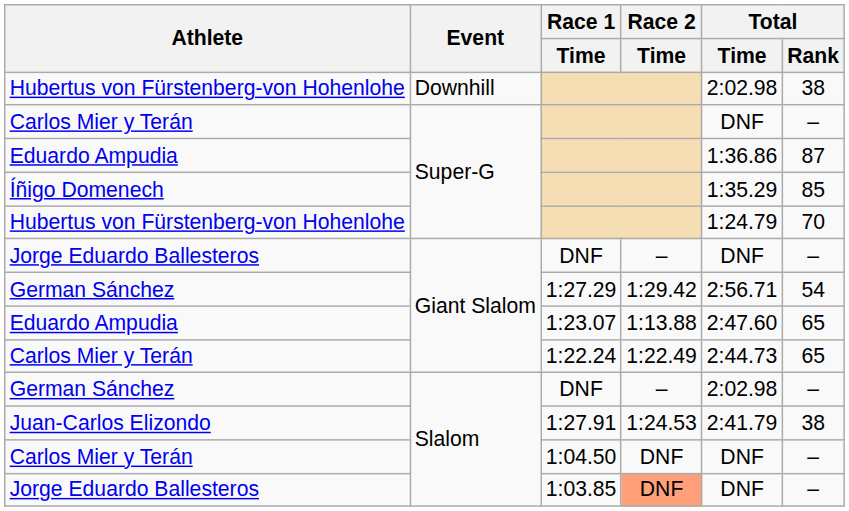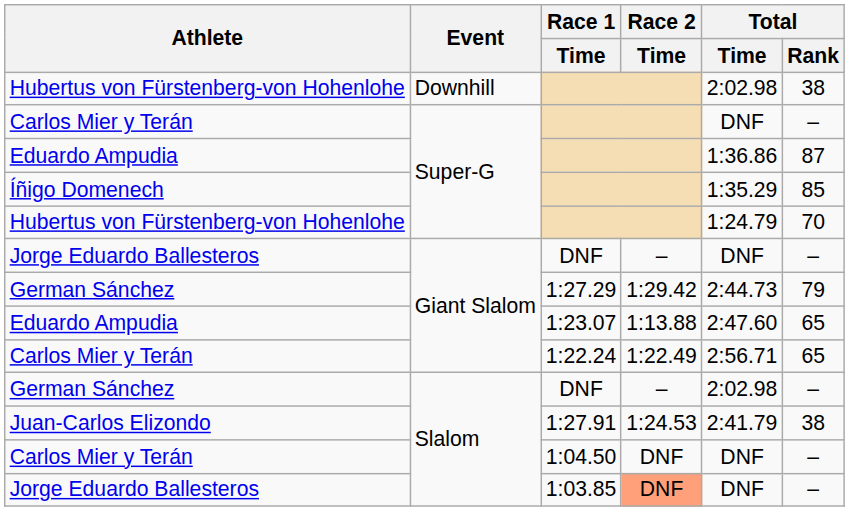1:27.29 | Total / Time: 2:56.71 -> 2:44.73
1:27.29 | Total / Rank: 54 -> 79
1:22.24 | Total / Time: 2:44.73 -> 2:56.71
